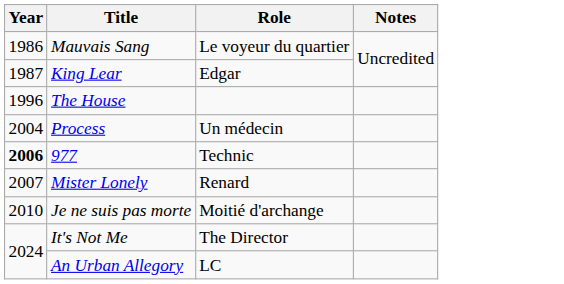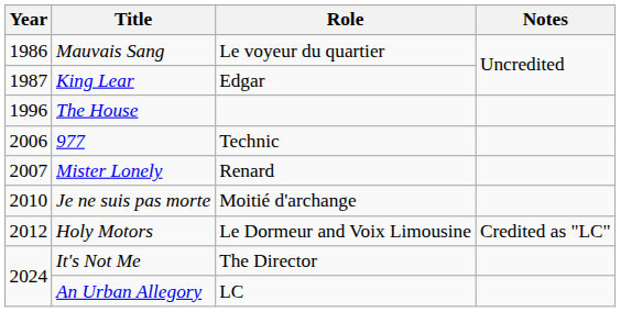- row: 2004 | Process | Un médecin
977 | Year: bold -> normal
+ row: 2012 | Holy Motors | Le Dormeur and Voix Limousine | Credited as "LC"
